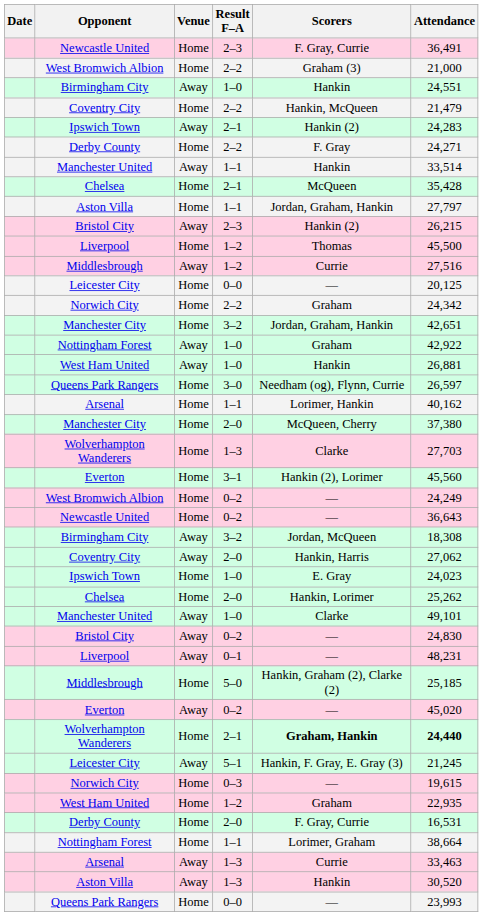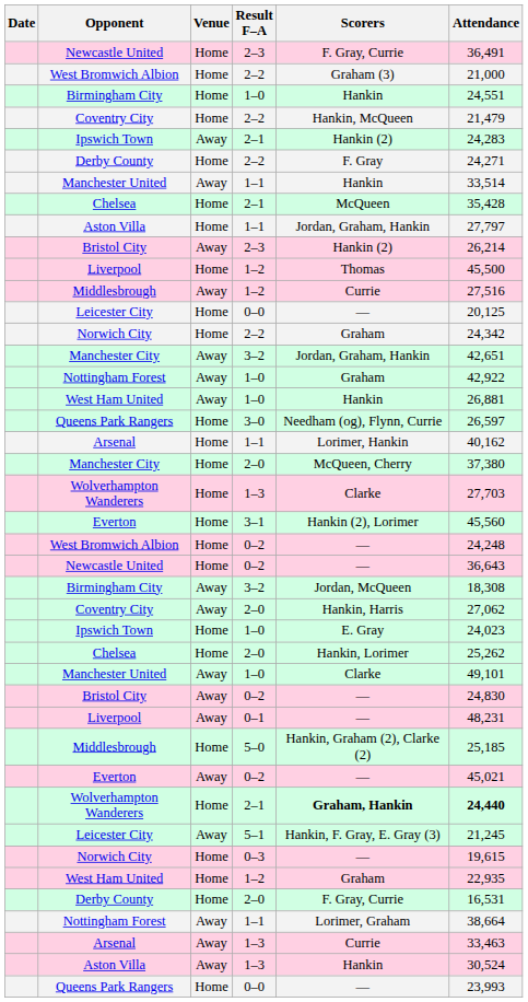Birmingham City / 1–0 | Venue: Away -> Home
Bristol City / 2–3 | Attendance: 26,215 -> 26,214
Manchester City / 3–2 | Venue: Home -> Away
West Bromwich Albion / 0–2 | Attendance: 24,249 -> 24,248
Everton / 0–2 | Attendance: 45,020 -> 45,021
Nottingham Forest / 1–1 | Venue: Home -> Away
Aston Villa / 1–3 | Attendance: 30,520 -> 30,524
